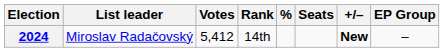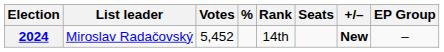columns swapped: % <-> Rank
2024 | Votes: 5,412 -> 5,452
